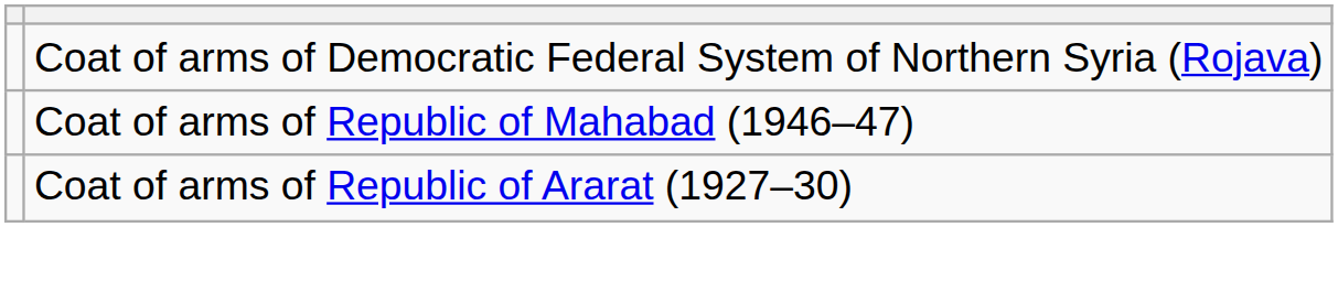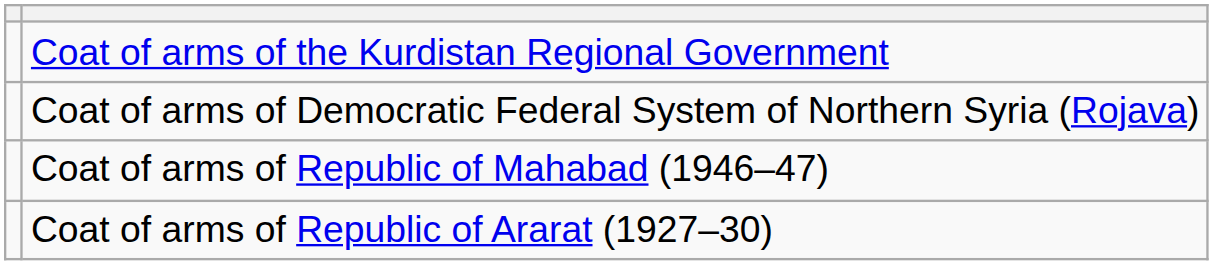+ row: Coat of arms of the Kurdistan Regional Government
